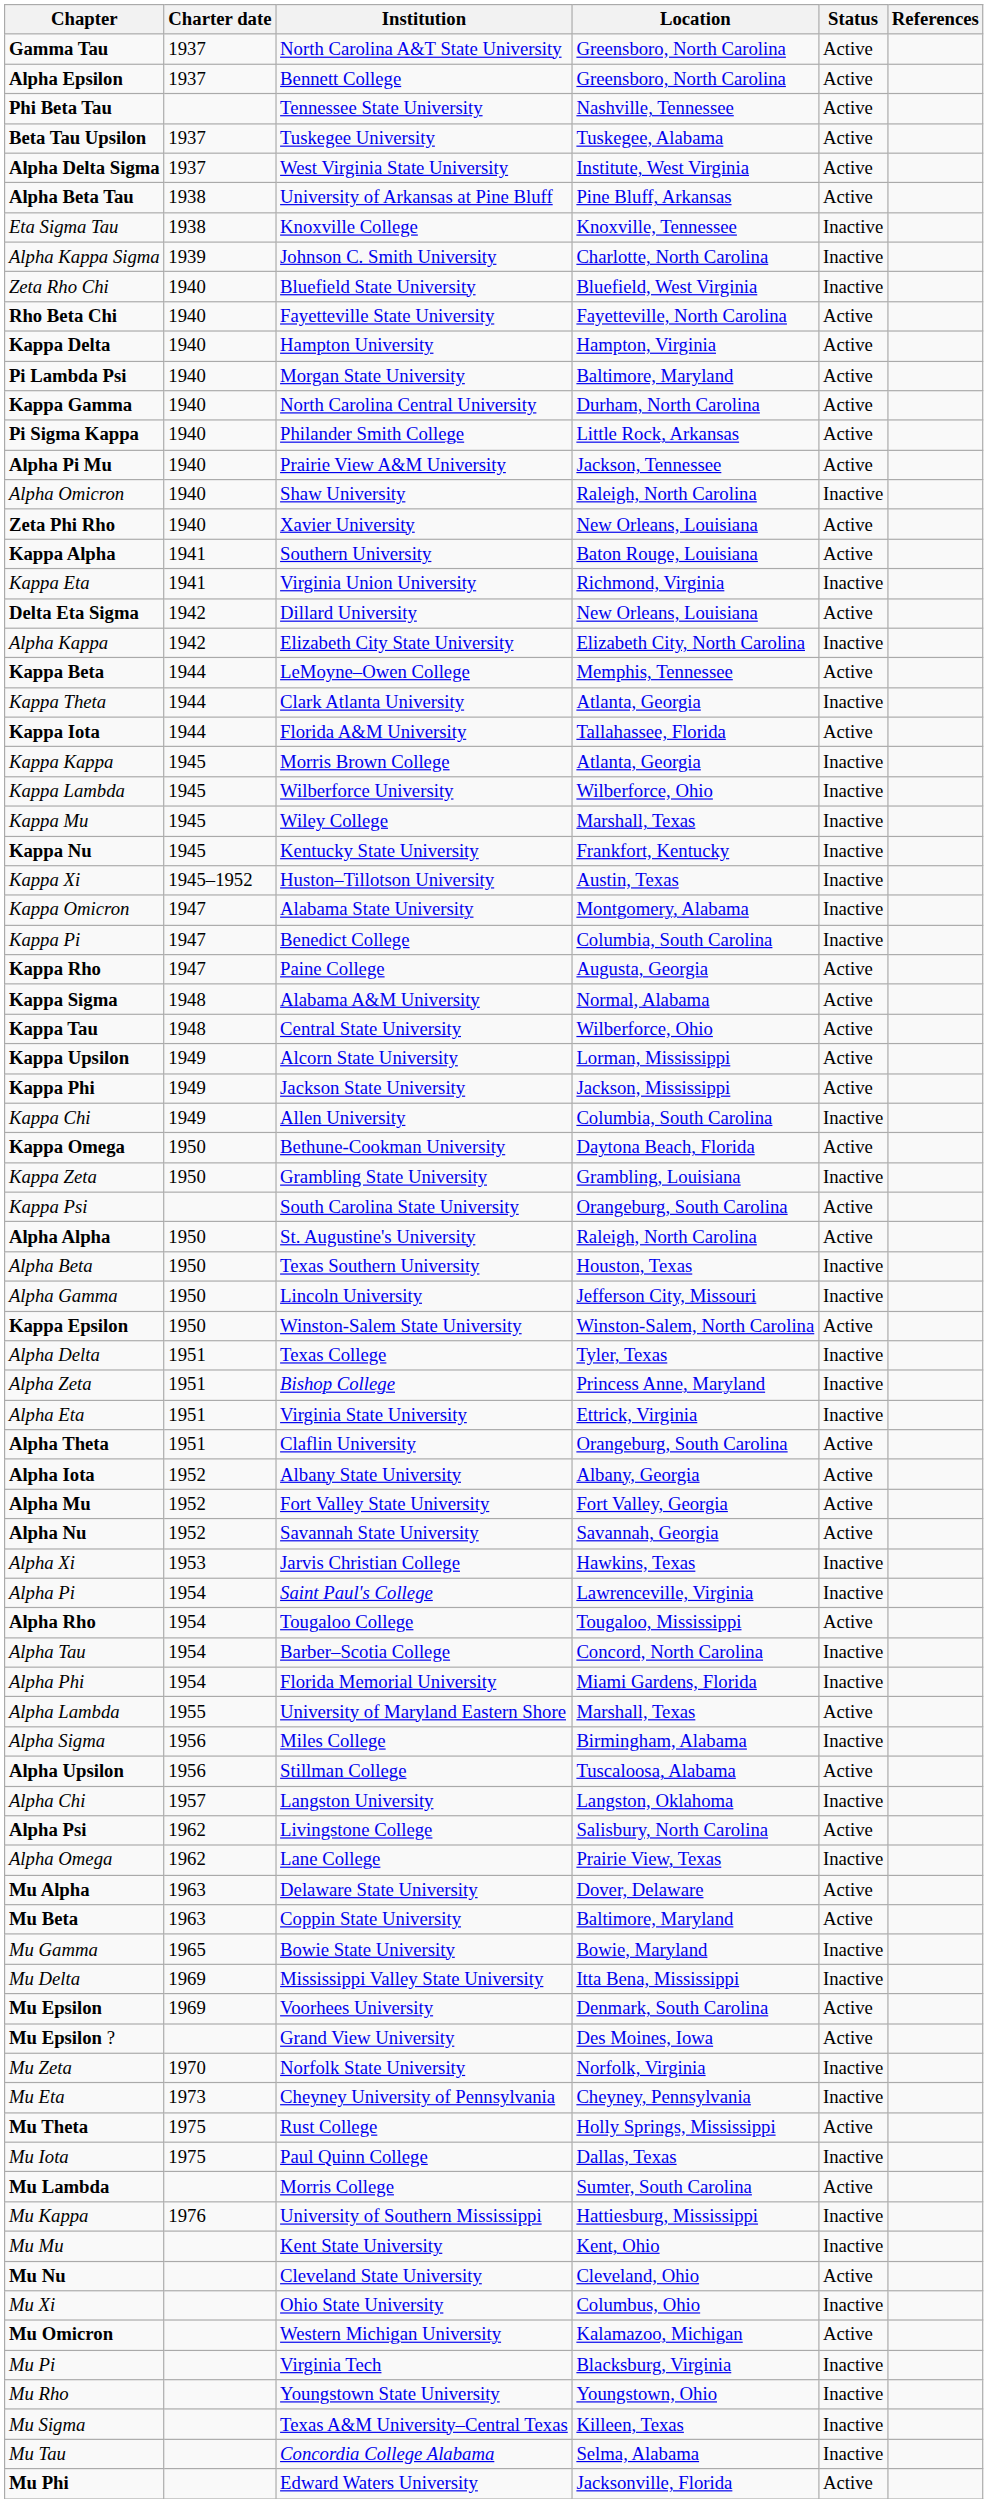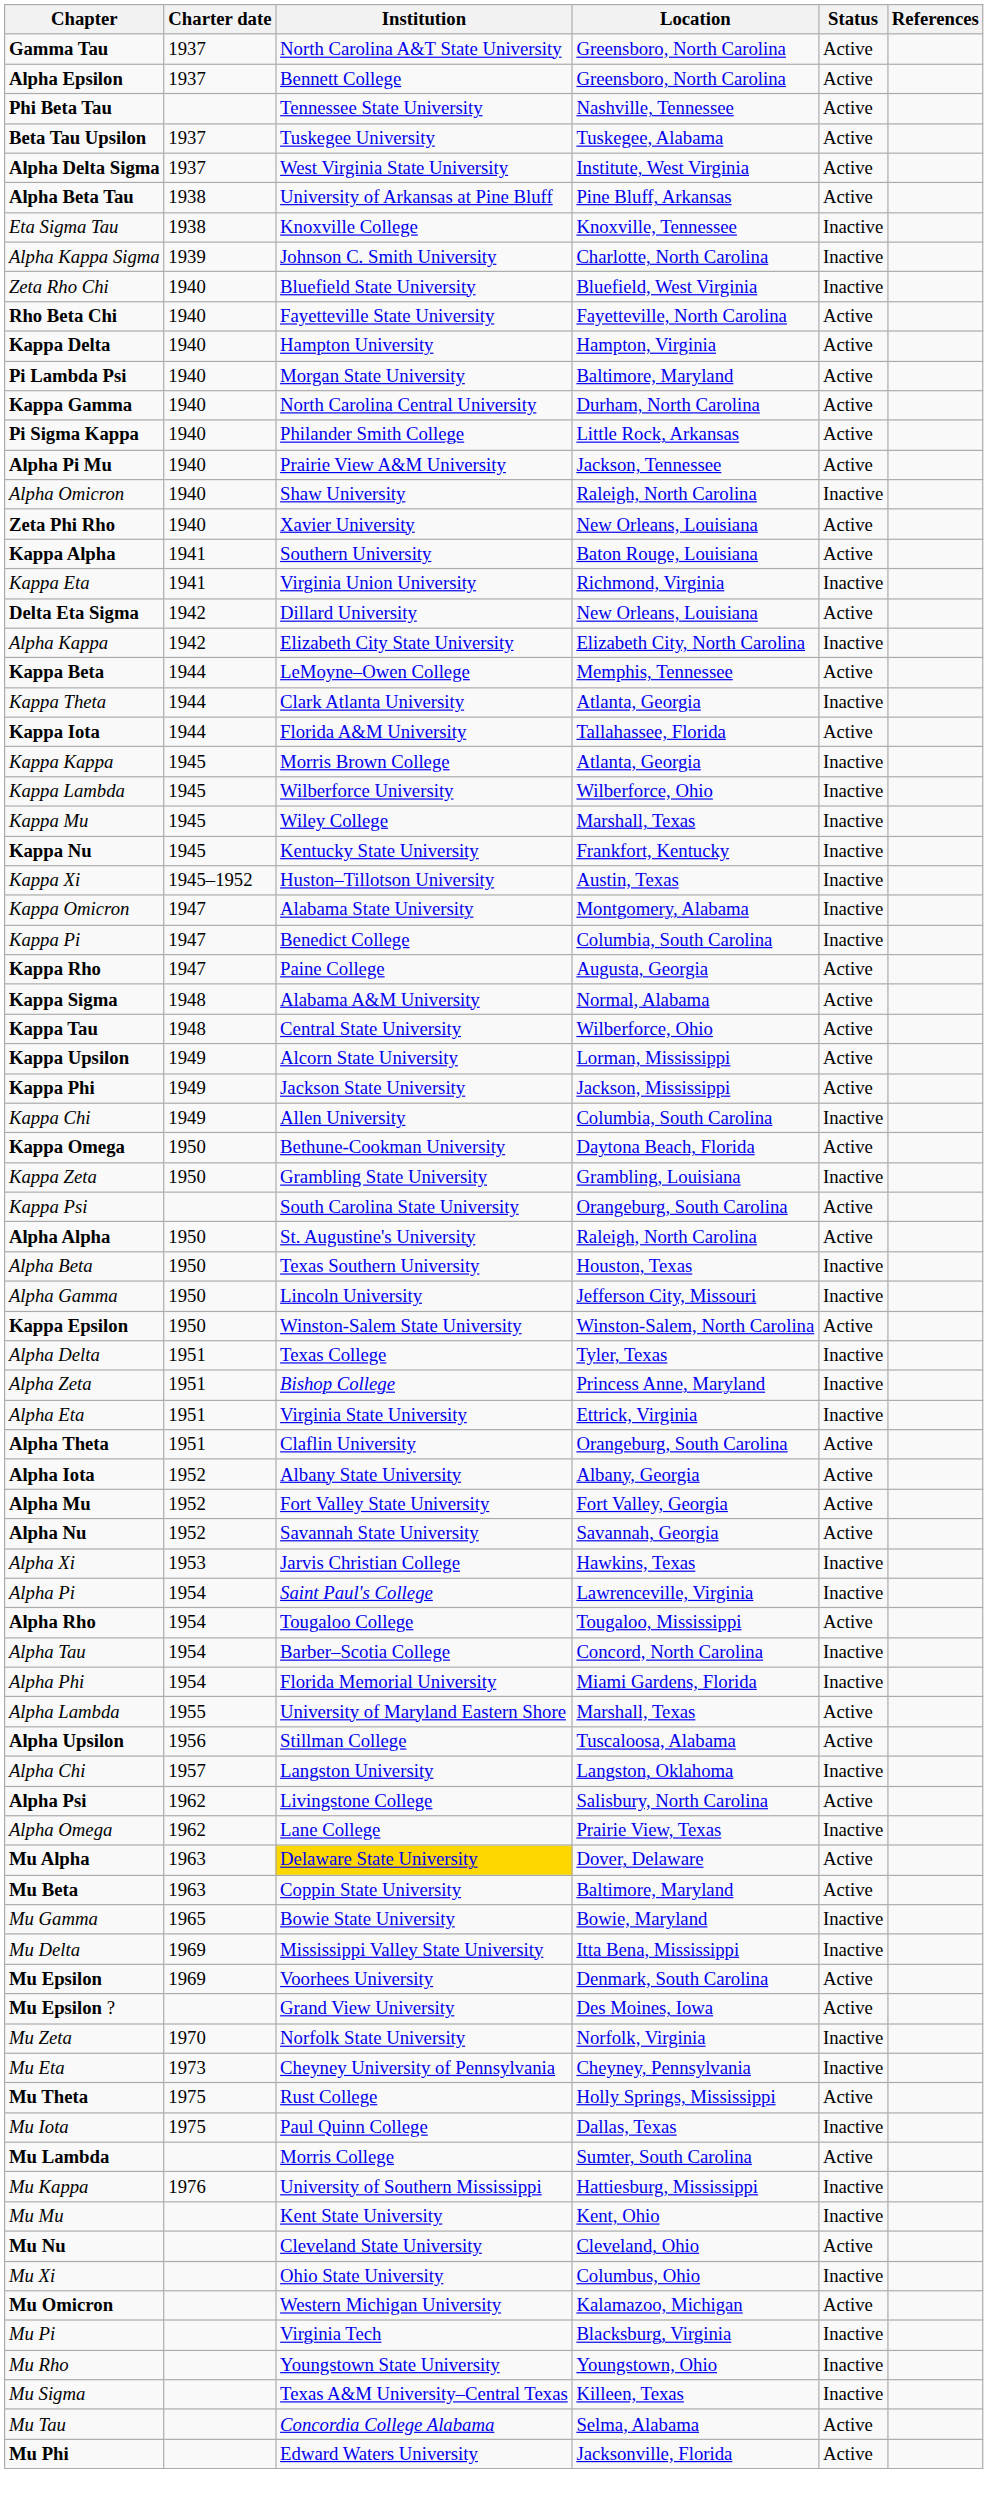- row: Alpha Sigma | 1956 | Miles College | Birmingham, Alabama | Inactive
Mu Alpha | Institution: no background -> gold background
Mu Tau | Status: Inactive -> Active
